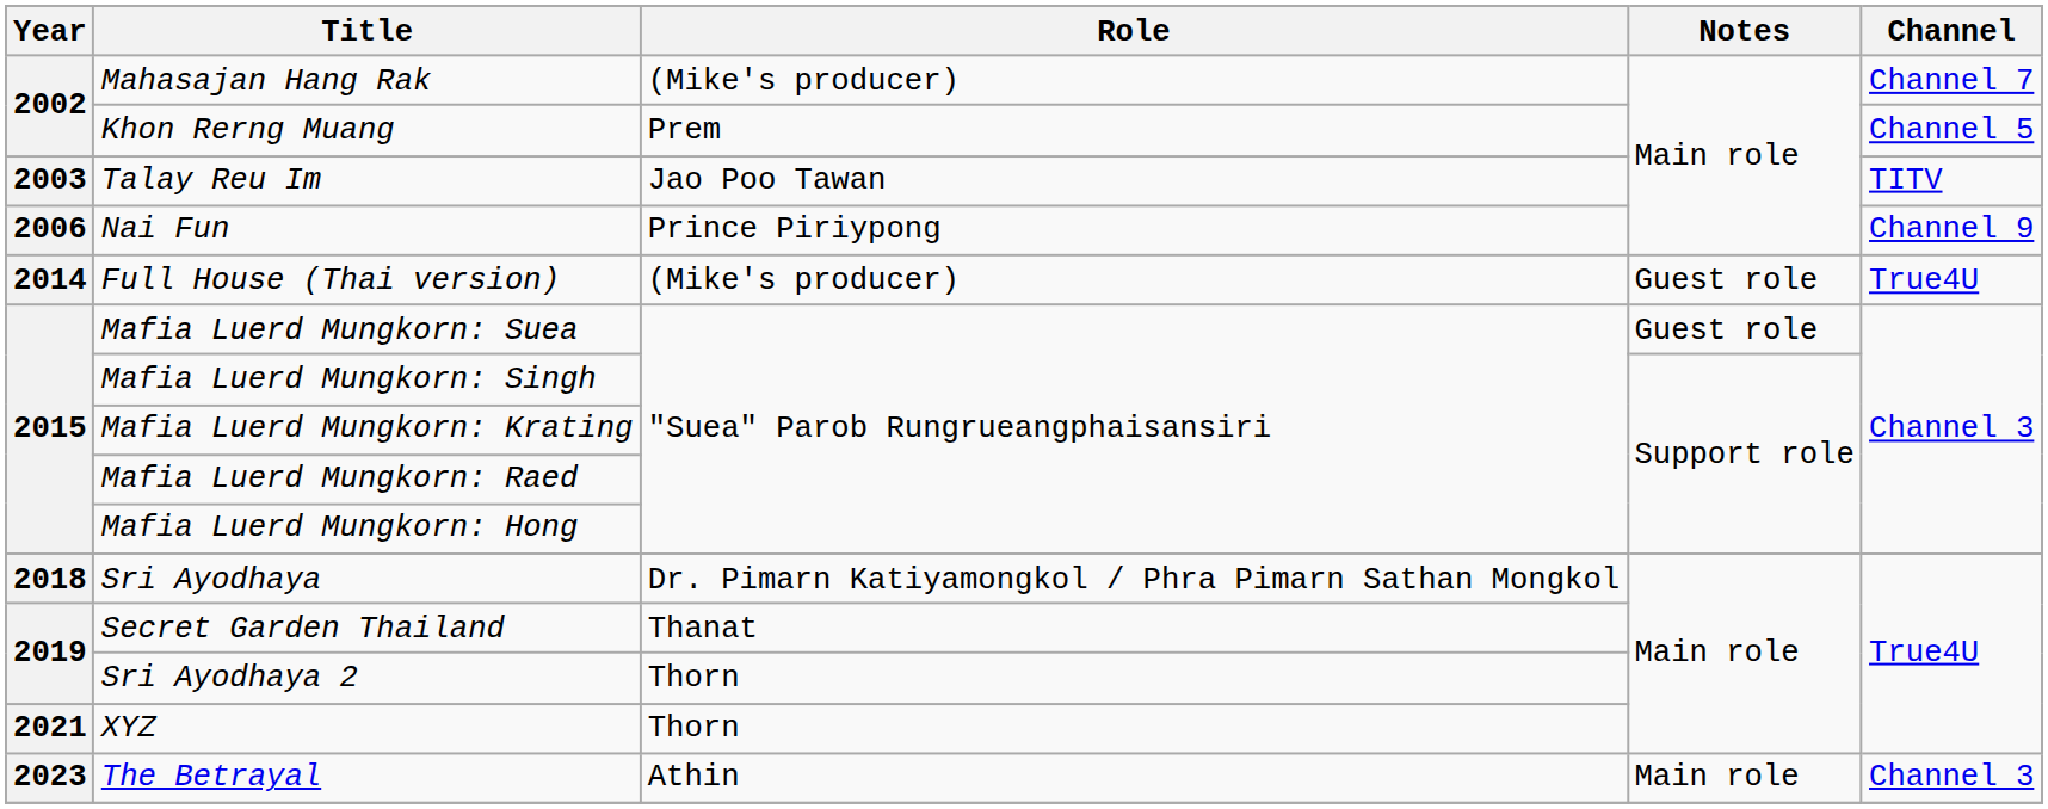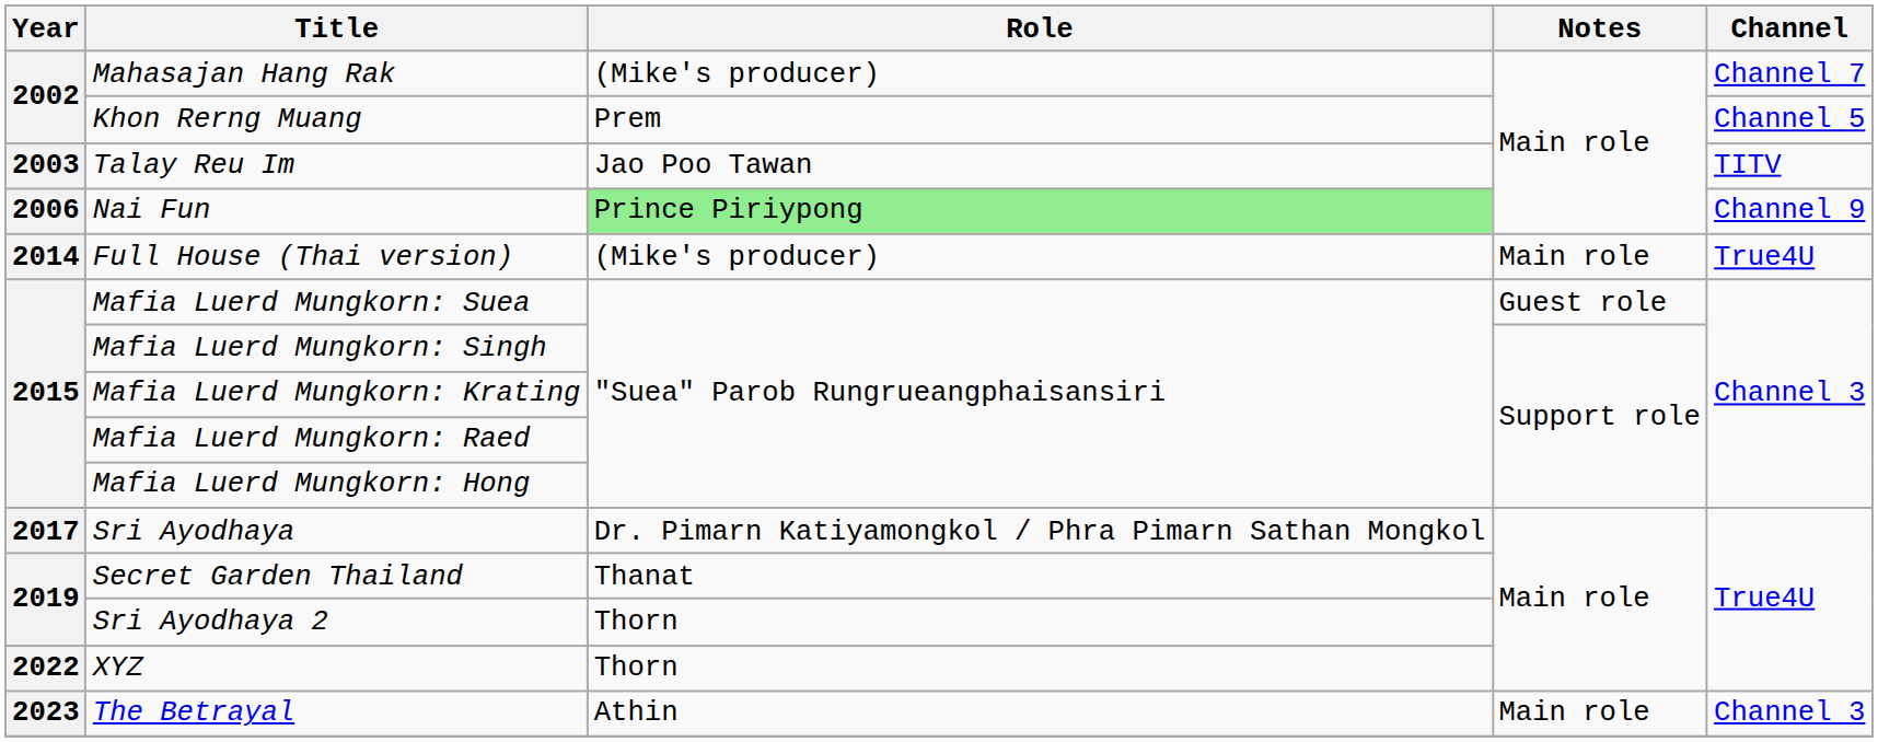Nai Fun | Role: no background -> lightgreen background
Full House (Thai version) | Notes: Guest role -> Main role
Sri Ayodhaya | Year: 2018 -> 2017
XYZ | Year: 2021 -> 2022
